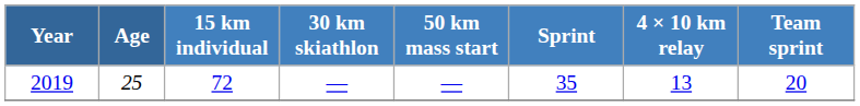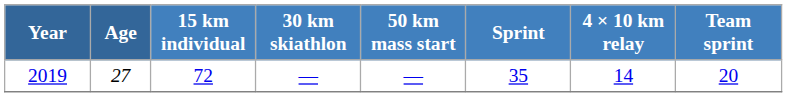2019 | Age: 25 -> 27
2019 | 4 × 10 km relay: 13 -> 14
